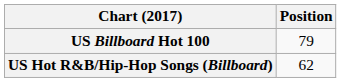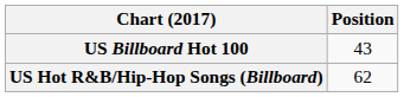US Billboard Hot 100 | Position: 79 -> 43
